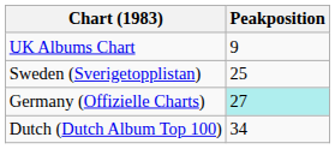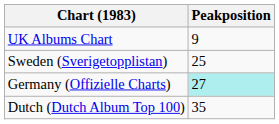Dutch (Dutch Album Top 100) | Peakposition: 34 -> 35
